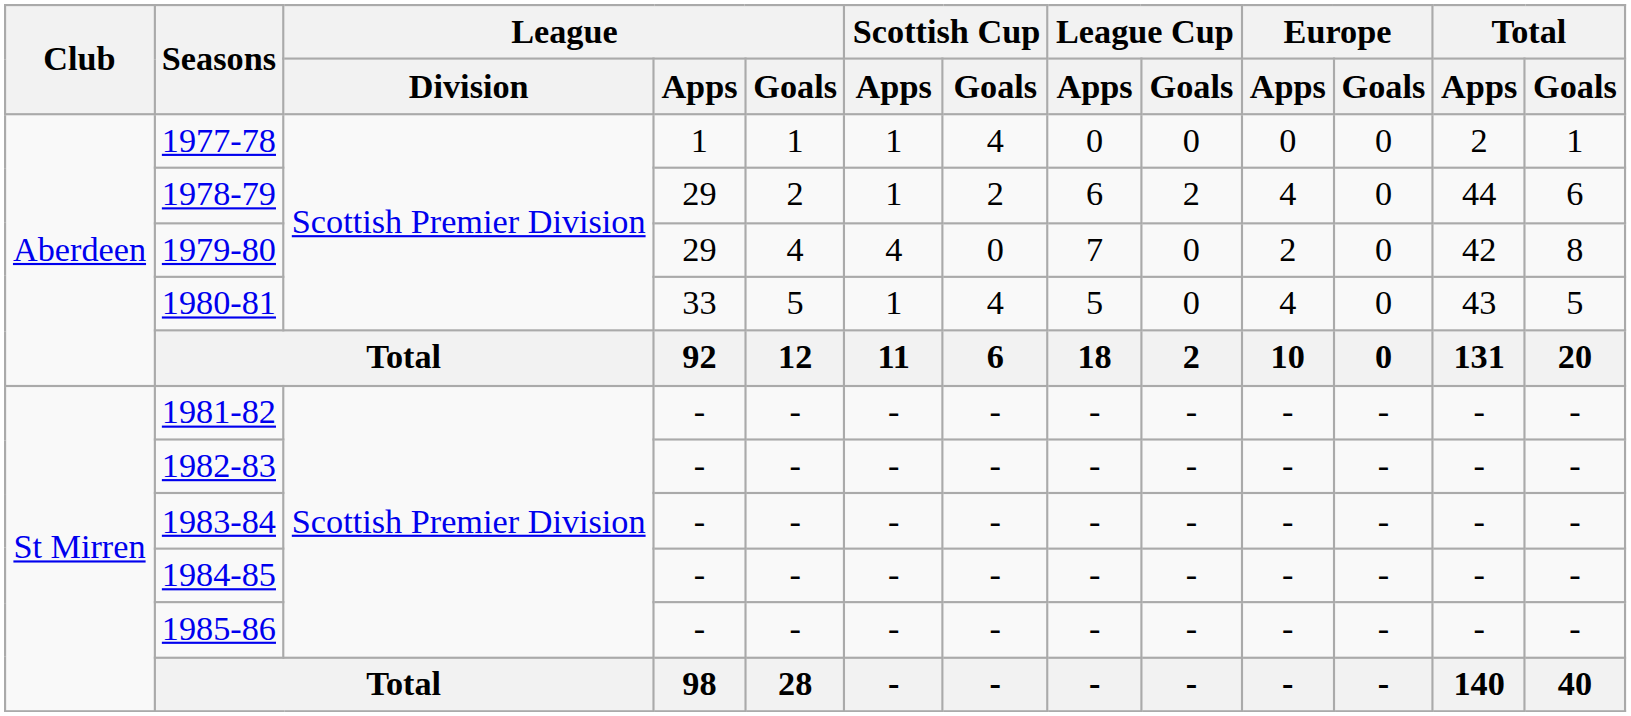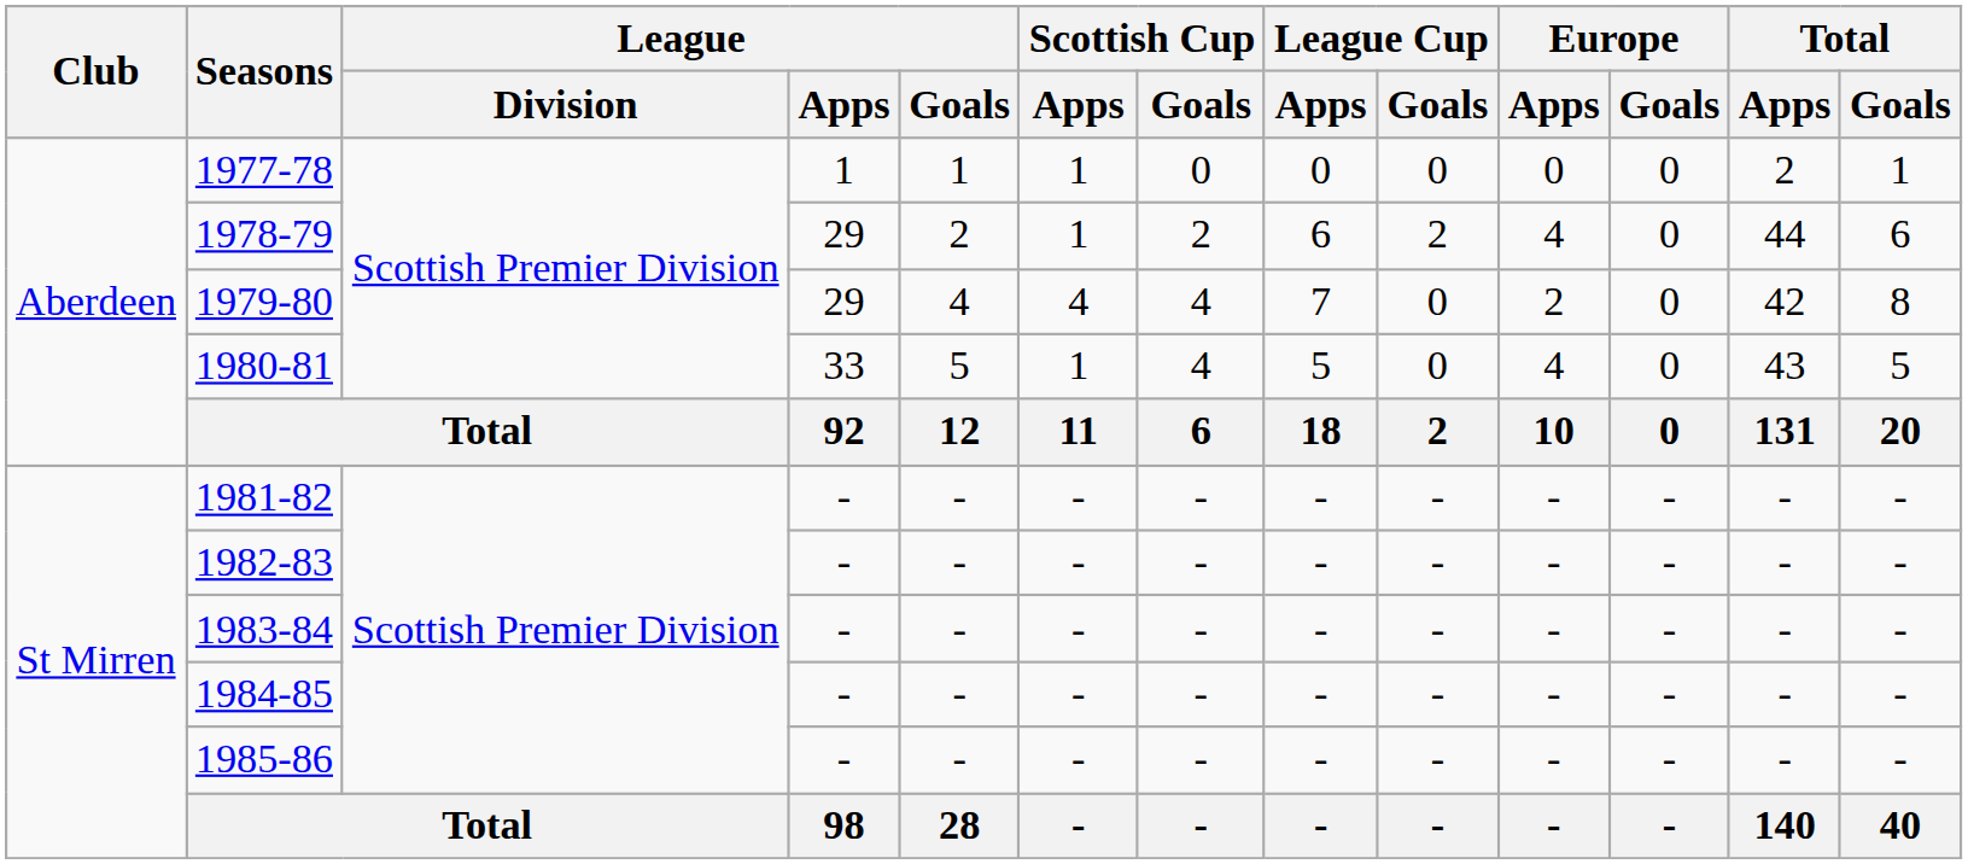1977-78 | Scottish Cup / Goals: 4 -> 0
1979-80 | Scottish Cup / Goals: 0 -> 4
